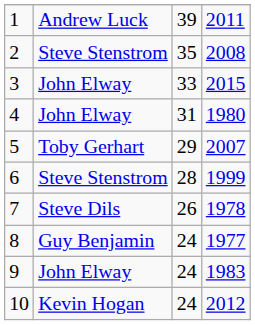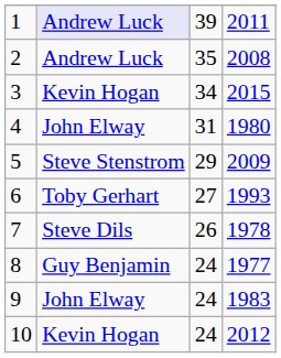1 | column 2: no background -> lavender background
2 | column 2: Steve Stenstrom -> Andrew Luck
3 | column 2: John Elway -> Kevin Hogan
3 | column 3: 33 -> 34
5 | column 2: Toby Gerhart -> Steve Stenstrom
5 | column 4: 2007 -> 2009
6 | column 2: Steve Stenstrom -> Toby Gerhart
6 | column 3: 28 -> 27
6 | column 4: 1999 -> 1993
